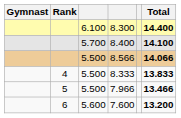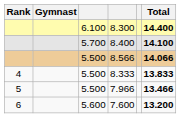columns swapped: Rank <-> Gymnast
